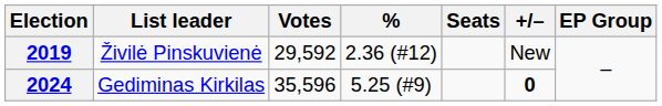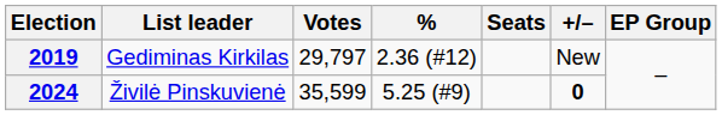2019 | List leader: Živilė Pinskuvienė -> Gediminas Kirkilas
2019 | Votes: 29,592 -> 29,797
2024 | List leader: Gediminas Kirkilas -> Živilė Pinskuvienė
2024 | Votes: 35,596 -> 35,599
